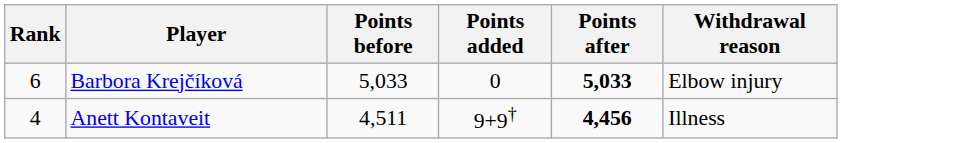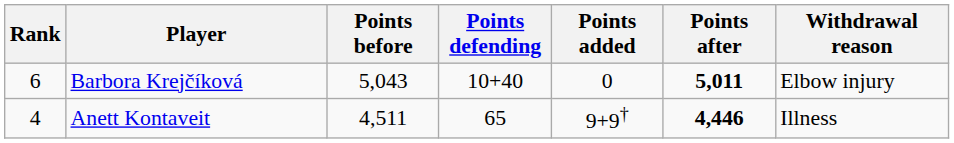+ column: Points defending | 10+40 | 65
Barbora Krejčíková | Points before: 5,033 -> 5,043
Barbora Krejčíková | Points after: 5,033 -> 5,011
Anett Kontaveit | Points after: 4,456 -> 4,446
